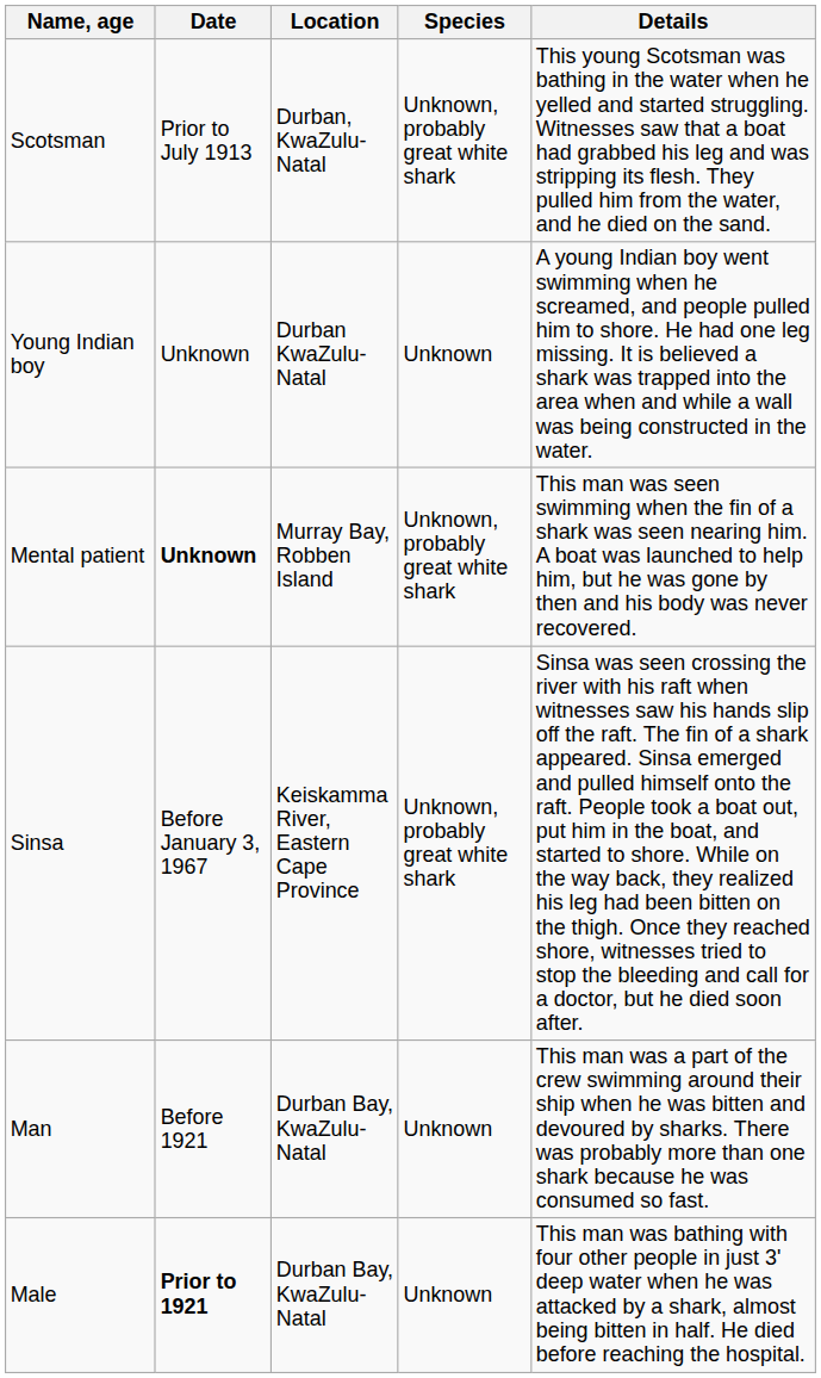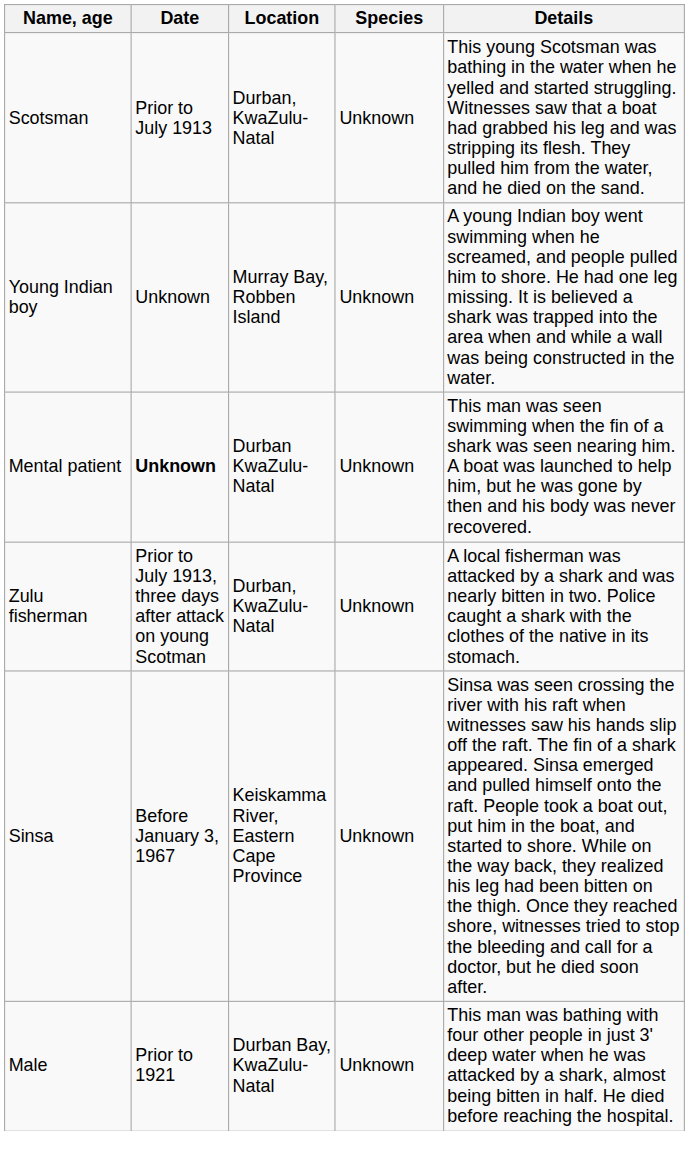Scotsman | Species: Unknown, probably great white shark -> Unknown
Young Indian boy | Location: Durban KwaZulu-Natal -> Murray Bay, Robben Island
Mental patient | Location: Murray Bay, Robben Island -> Durban KwaZulu-Natal
Mental patient | Species: Unknown, probably great white shark -> Unknown
+ row: Zulu fisherman | Prior to July 1913, three days after attack on young Scotman | Durban, KwaZulu-Natal | Unknown | A local fisherman was attacked by a shark and was nearly bitten in two. Police caught a shark with the clothes of the native in its stomach.
Sinsa | Species: Unknown, probably great white shark -> Unknown
- row: Man | Before 1921 | Durban Bay, KwaZulu-Natal | Unknown | This man was a part of the crew swimming around their ship when he was bitten and devoured by sharks. There was probably more than one shark because he was consumed so fast.
Male | Date: bold -> normal
